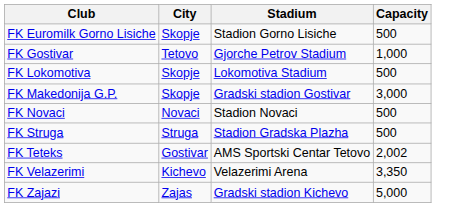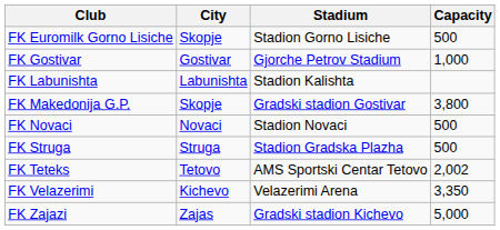FK Gostivar | City: Tetovo -> Gostivar
+ row: FK Labunishta | Labunishta | Stadion Kalishta
- row: FK Lokomotiva | Skopje | Lokomotiva Stadium | 500
FK Makedonija G.P. | Capacity: 3,000 -> 3,800
FK Teteks | City: Gostivar -> Tetovo
